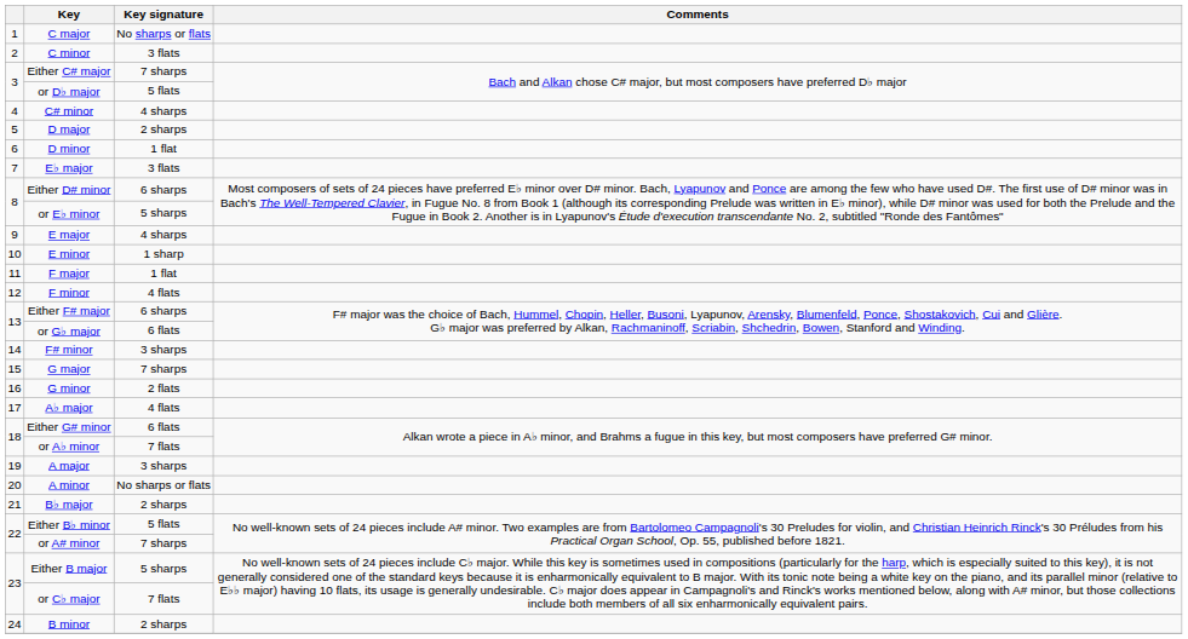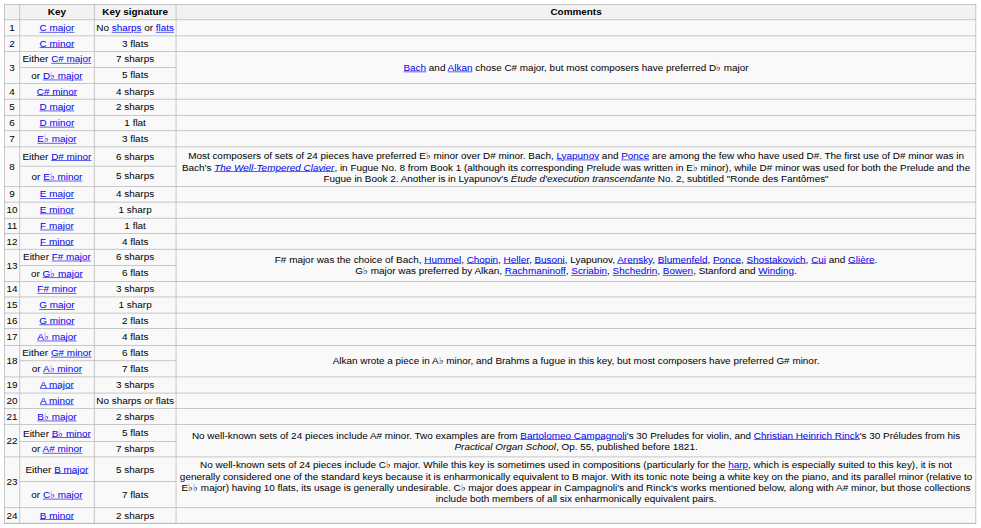G major | Key signature: 7 sharps -> 1 sharp
